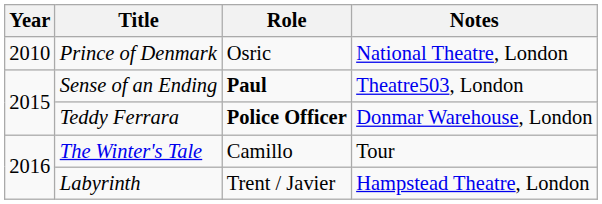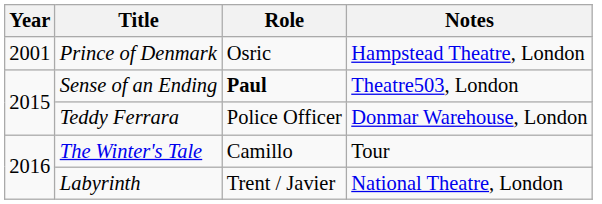Prince of Denmark | Year: 2010 -> 2001
Prince of Denmark | Notes: National Theatre, London -> Hampstead Theatre, London
Teddy Ferrara | Role: bold -> normal
Labyrinth | Notes: Hampstead Theatre, London -> National Theatre, London
